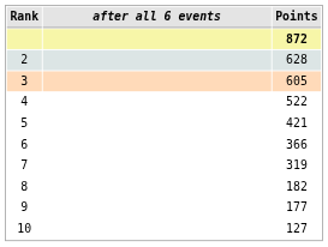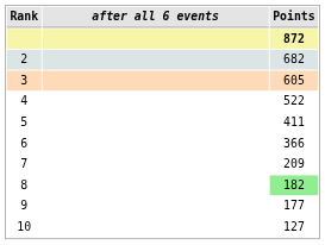2 | Points: 628 -> 682
5 | Points: 421 -> 411
7 | Points: 319 -> 209
8 | Points: no background -> lightgreen background
